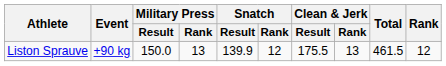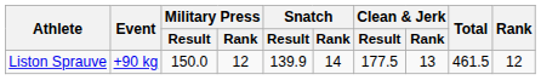Liston Sprauve | Military Press / Rank: 13 -> 12
Liston Sprauve | Snatch / Rank: 12 -> 14
Liston Sprauve | Clean & Jerk / Result: 175.5 -> 177.5
